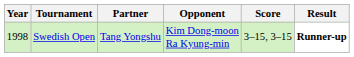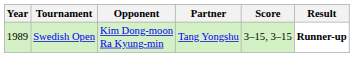columns swapped: Partner <-> Opponent
Swedish Open | Year: 1998 -> 1989
